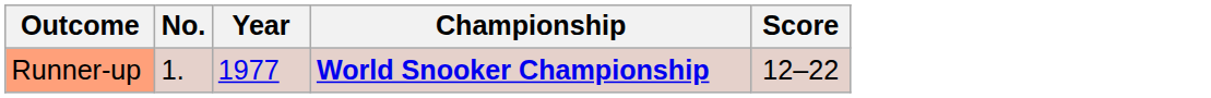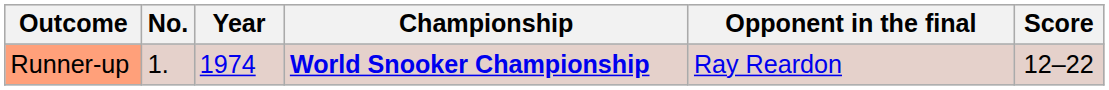+ column: Opponent in the final | Ray Reardon
Runner-up | Year: 1977 -> 1974
